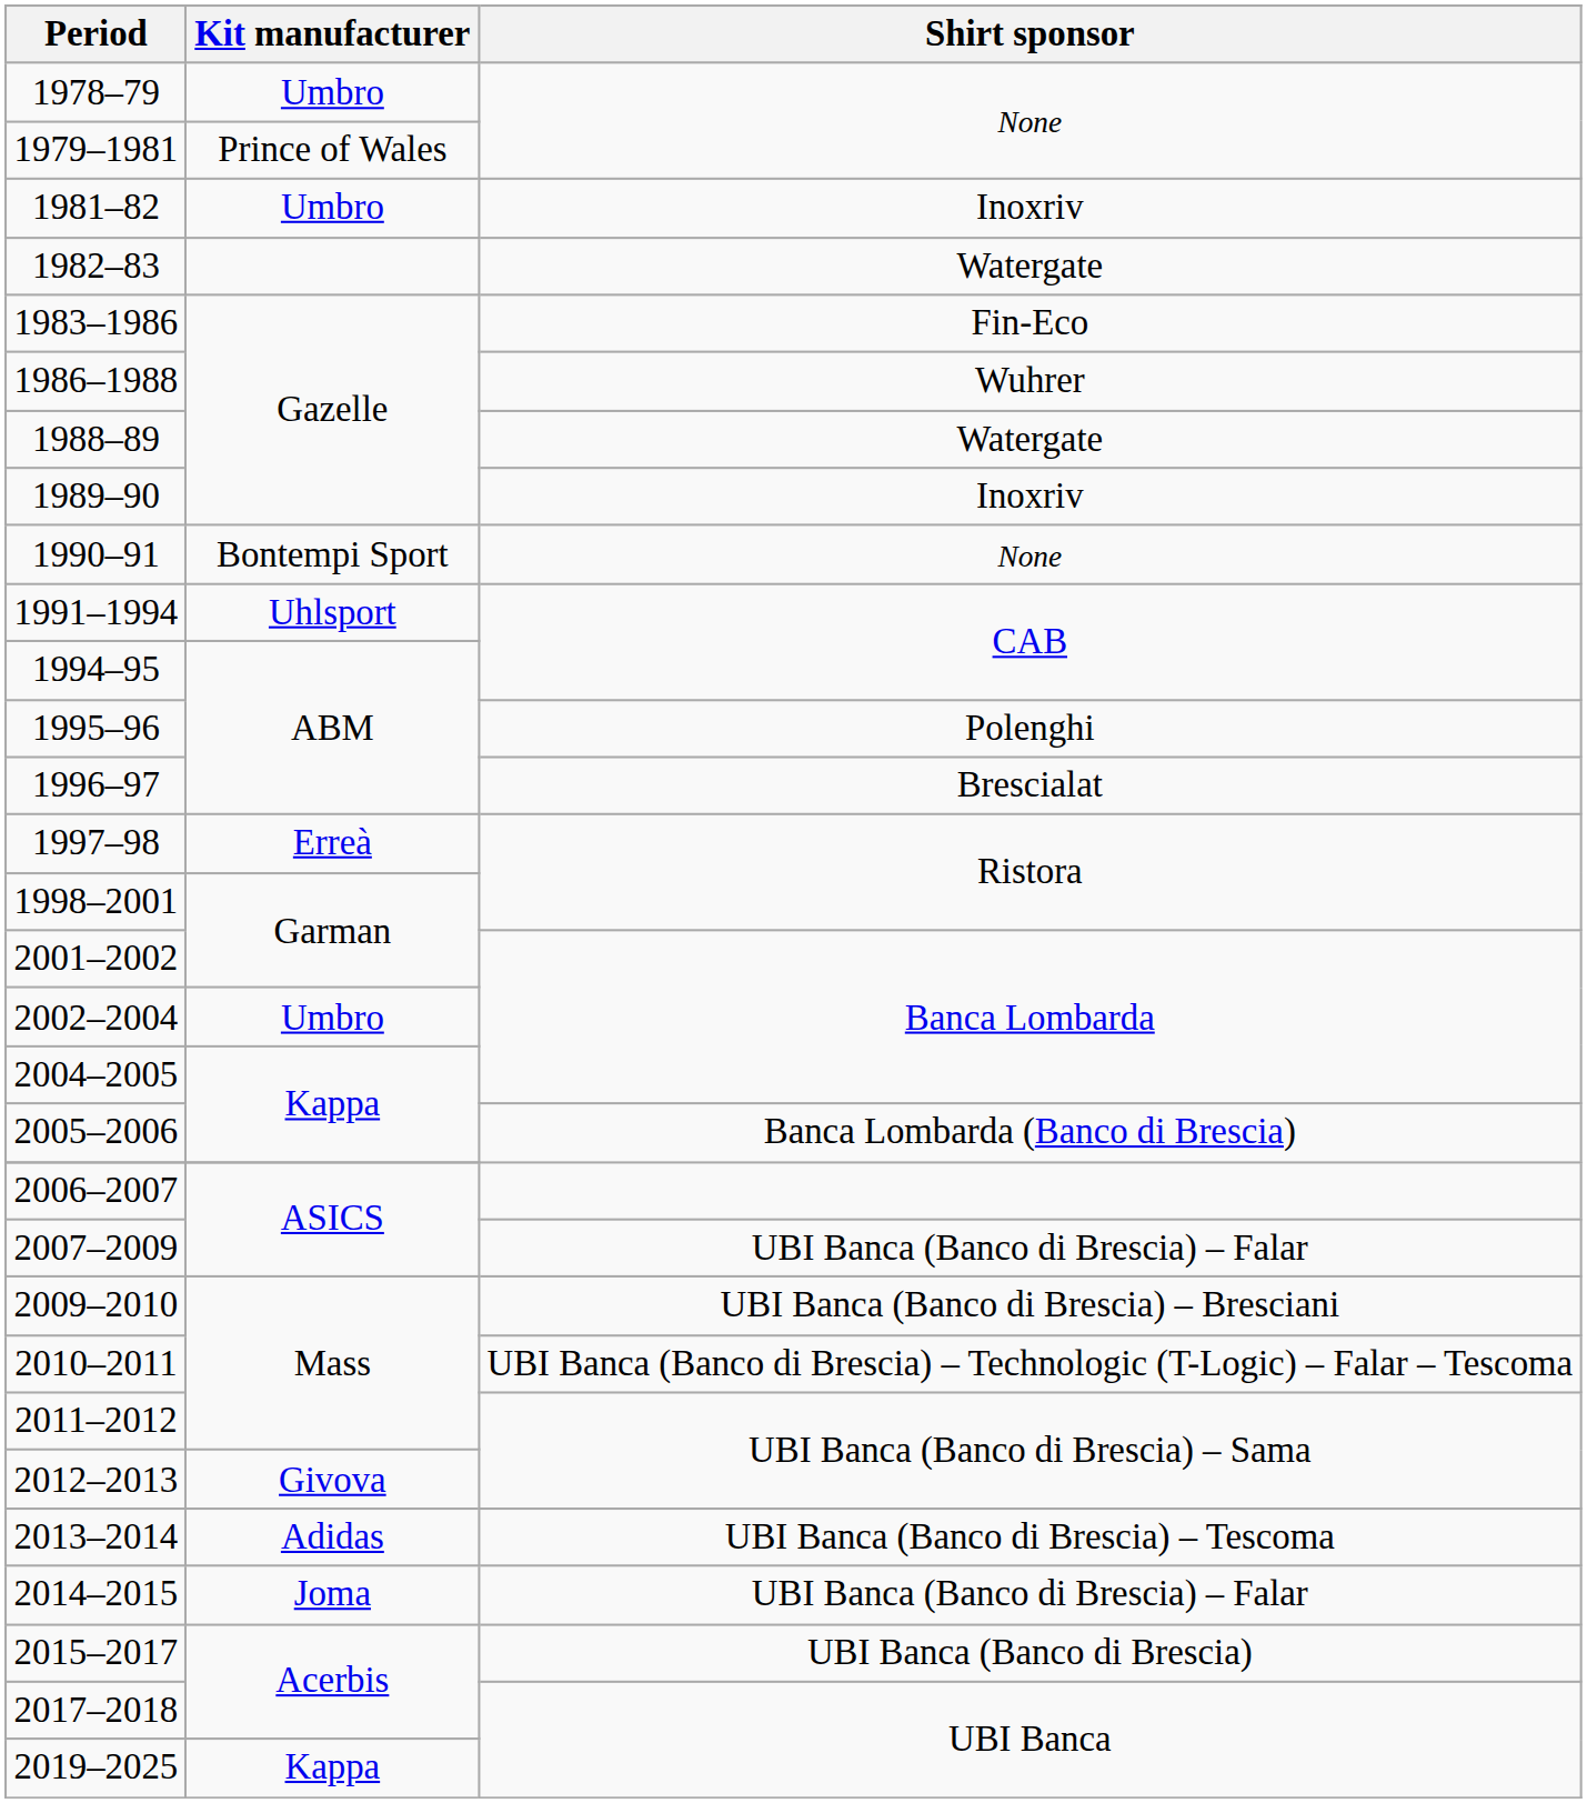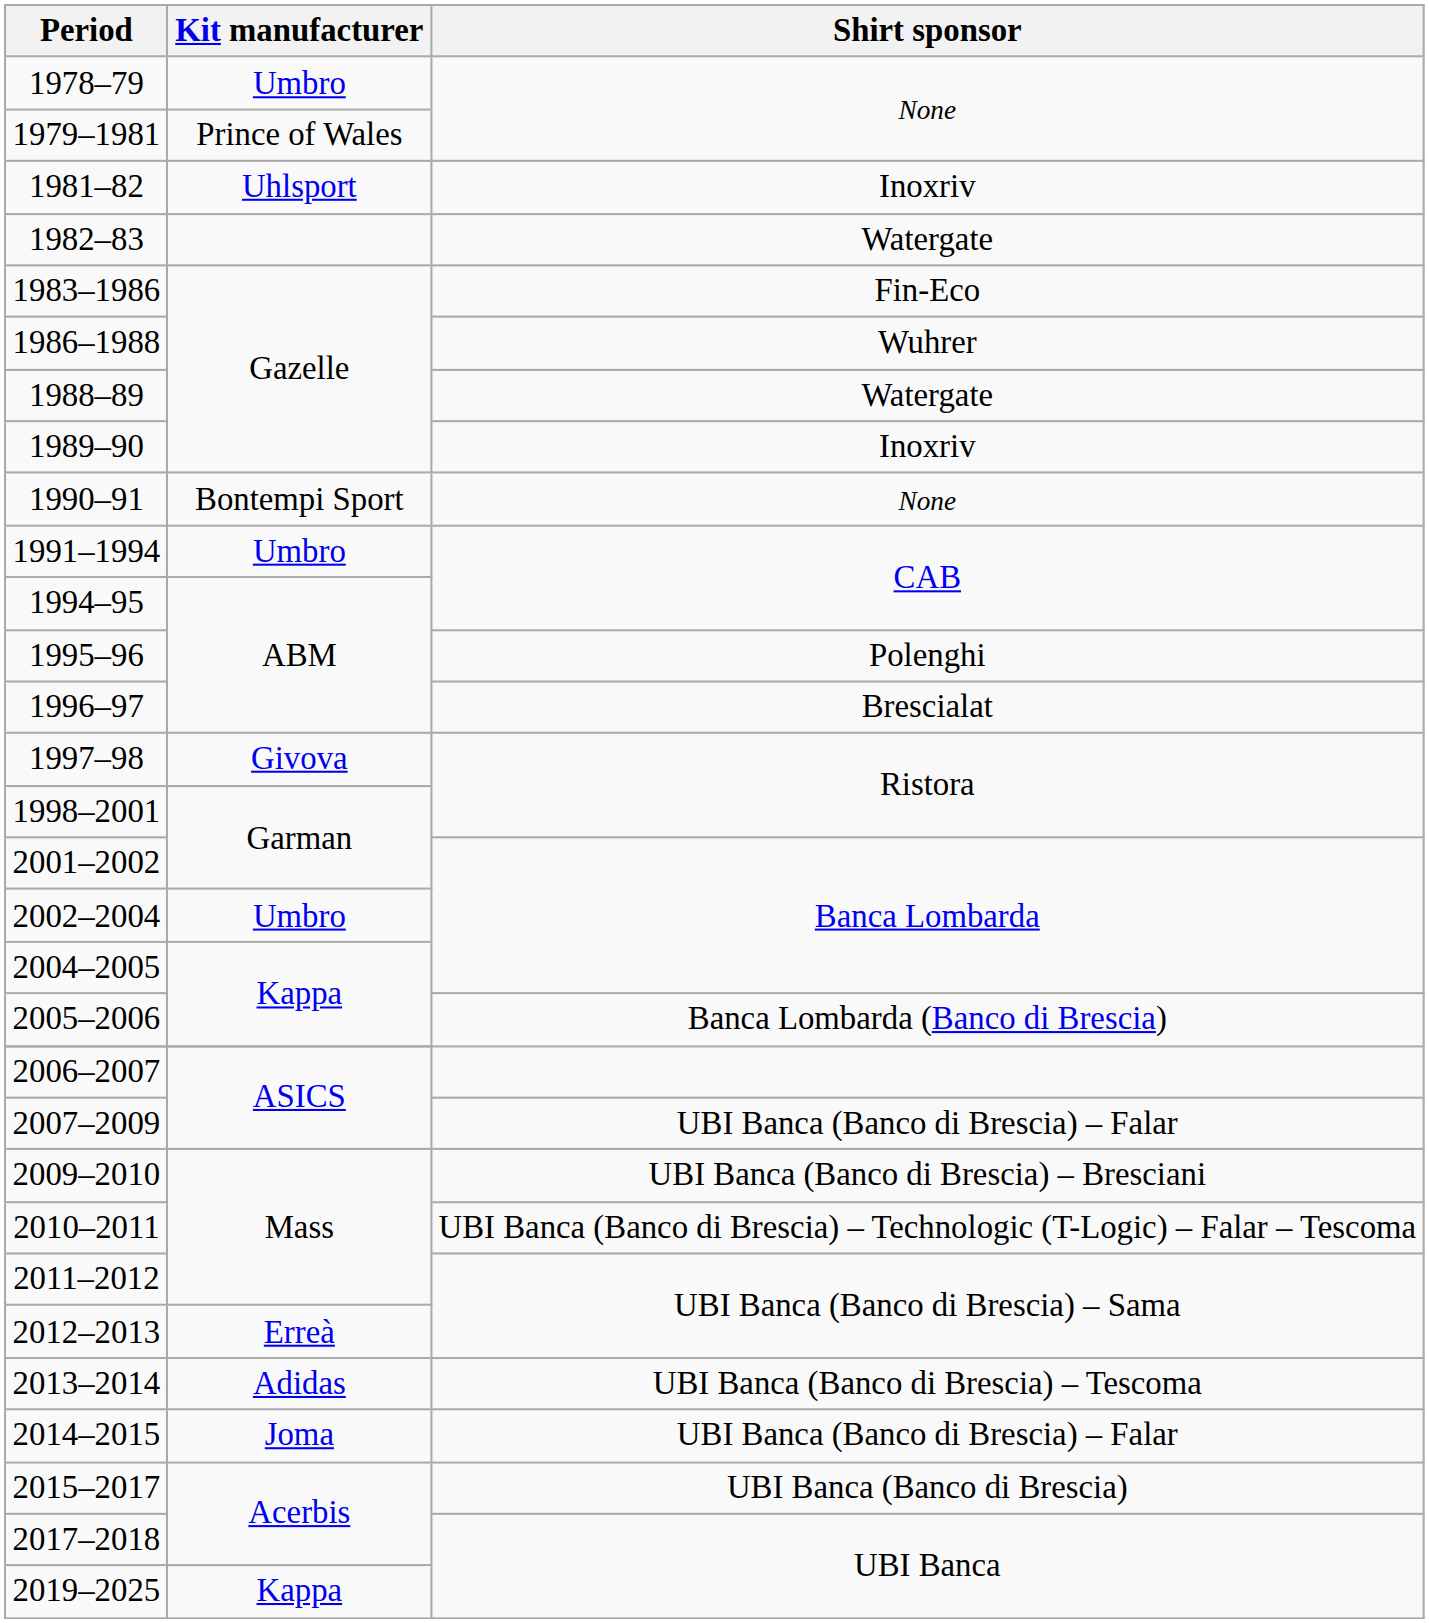1981–82 | Kit manufacturer: Umbro -> Uhlsport
1991–1994 | Kit manufacturer: Uhlsport -> Umbro
1997–98 | Kit manufacturer: Erreà -> Givova
2012–2013 | Kit manufacturer: Givova -> Erreà
